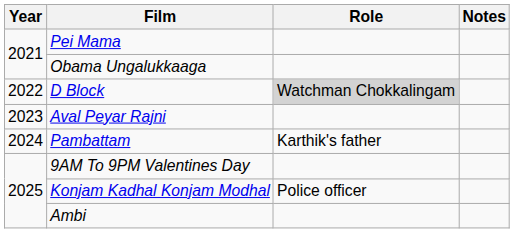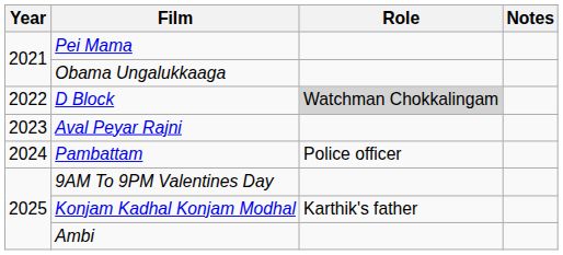Pambattam | Role: Karthik's father -> Police officer
Konjam Kadhal Konjam Modhal | Role: Police officer -> Karthik's father
